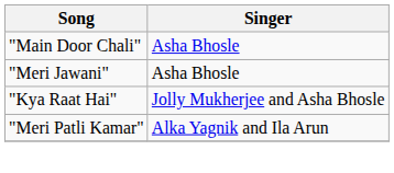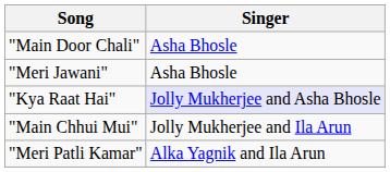"Kya Raat Hai" | Singer: no background -> lavender background
+ row: "Main Chhui Mui" | Jolly Mukherjee and Ila Arun
